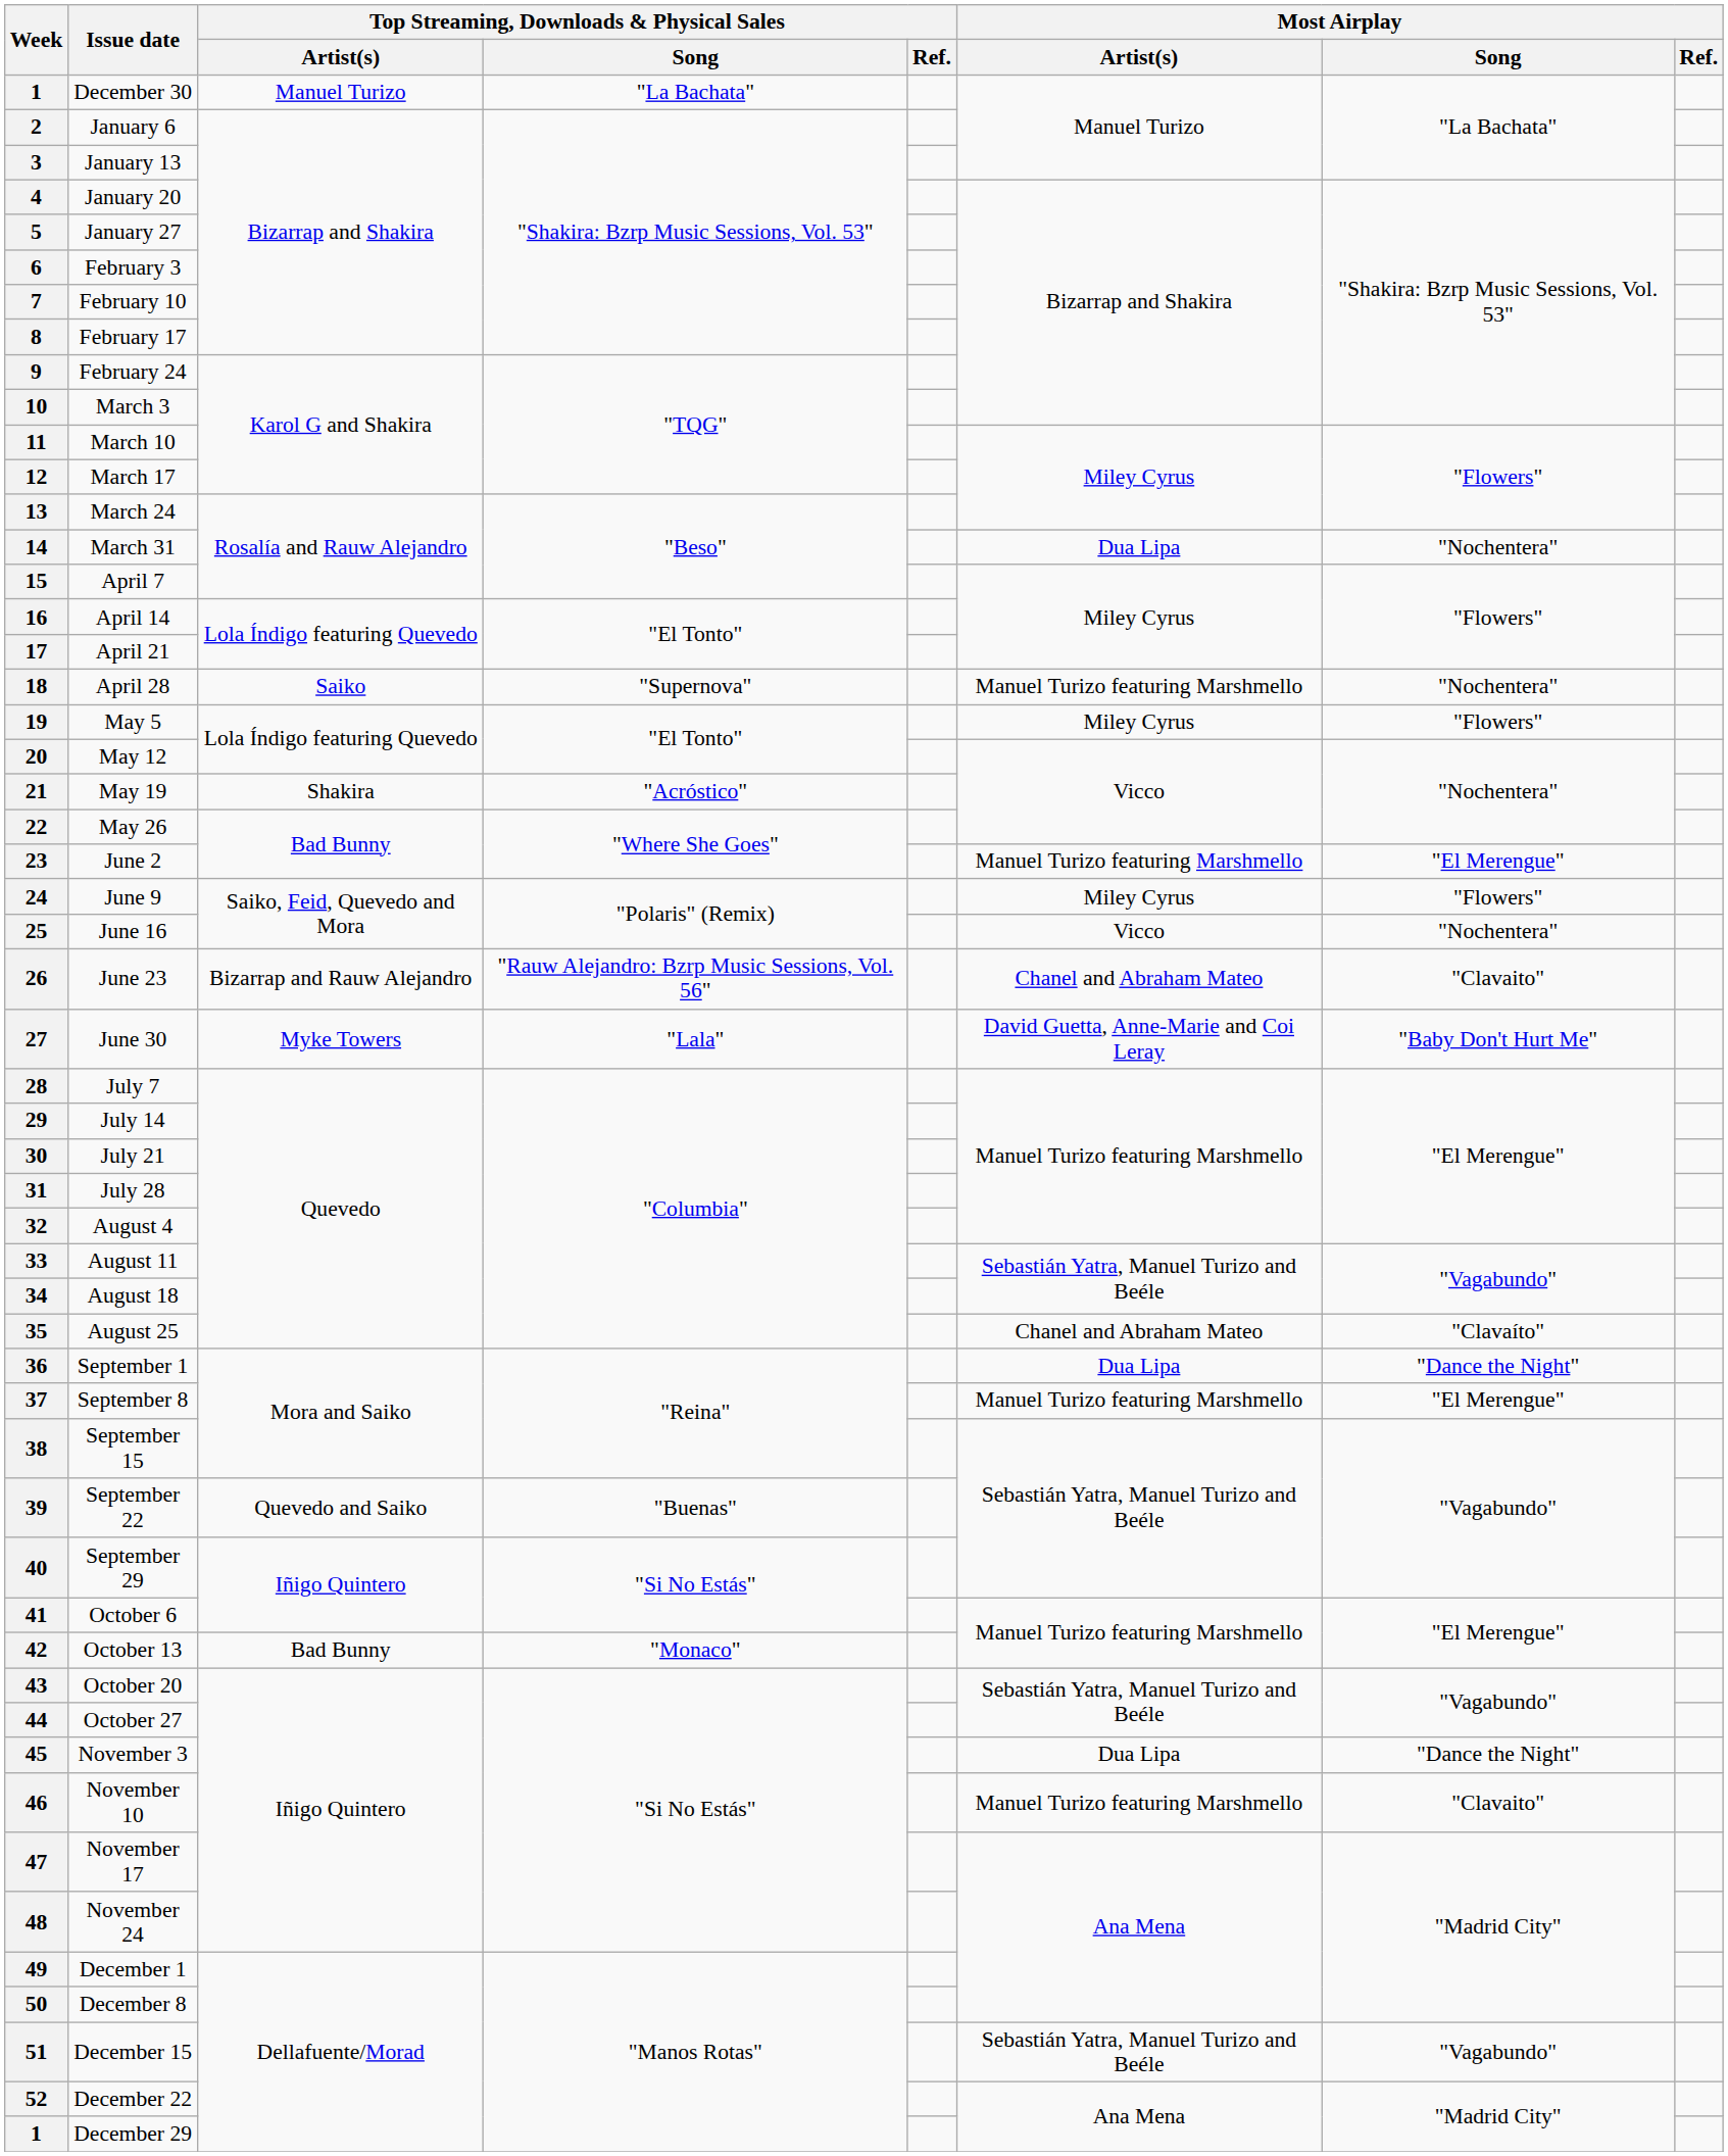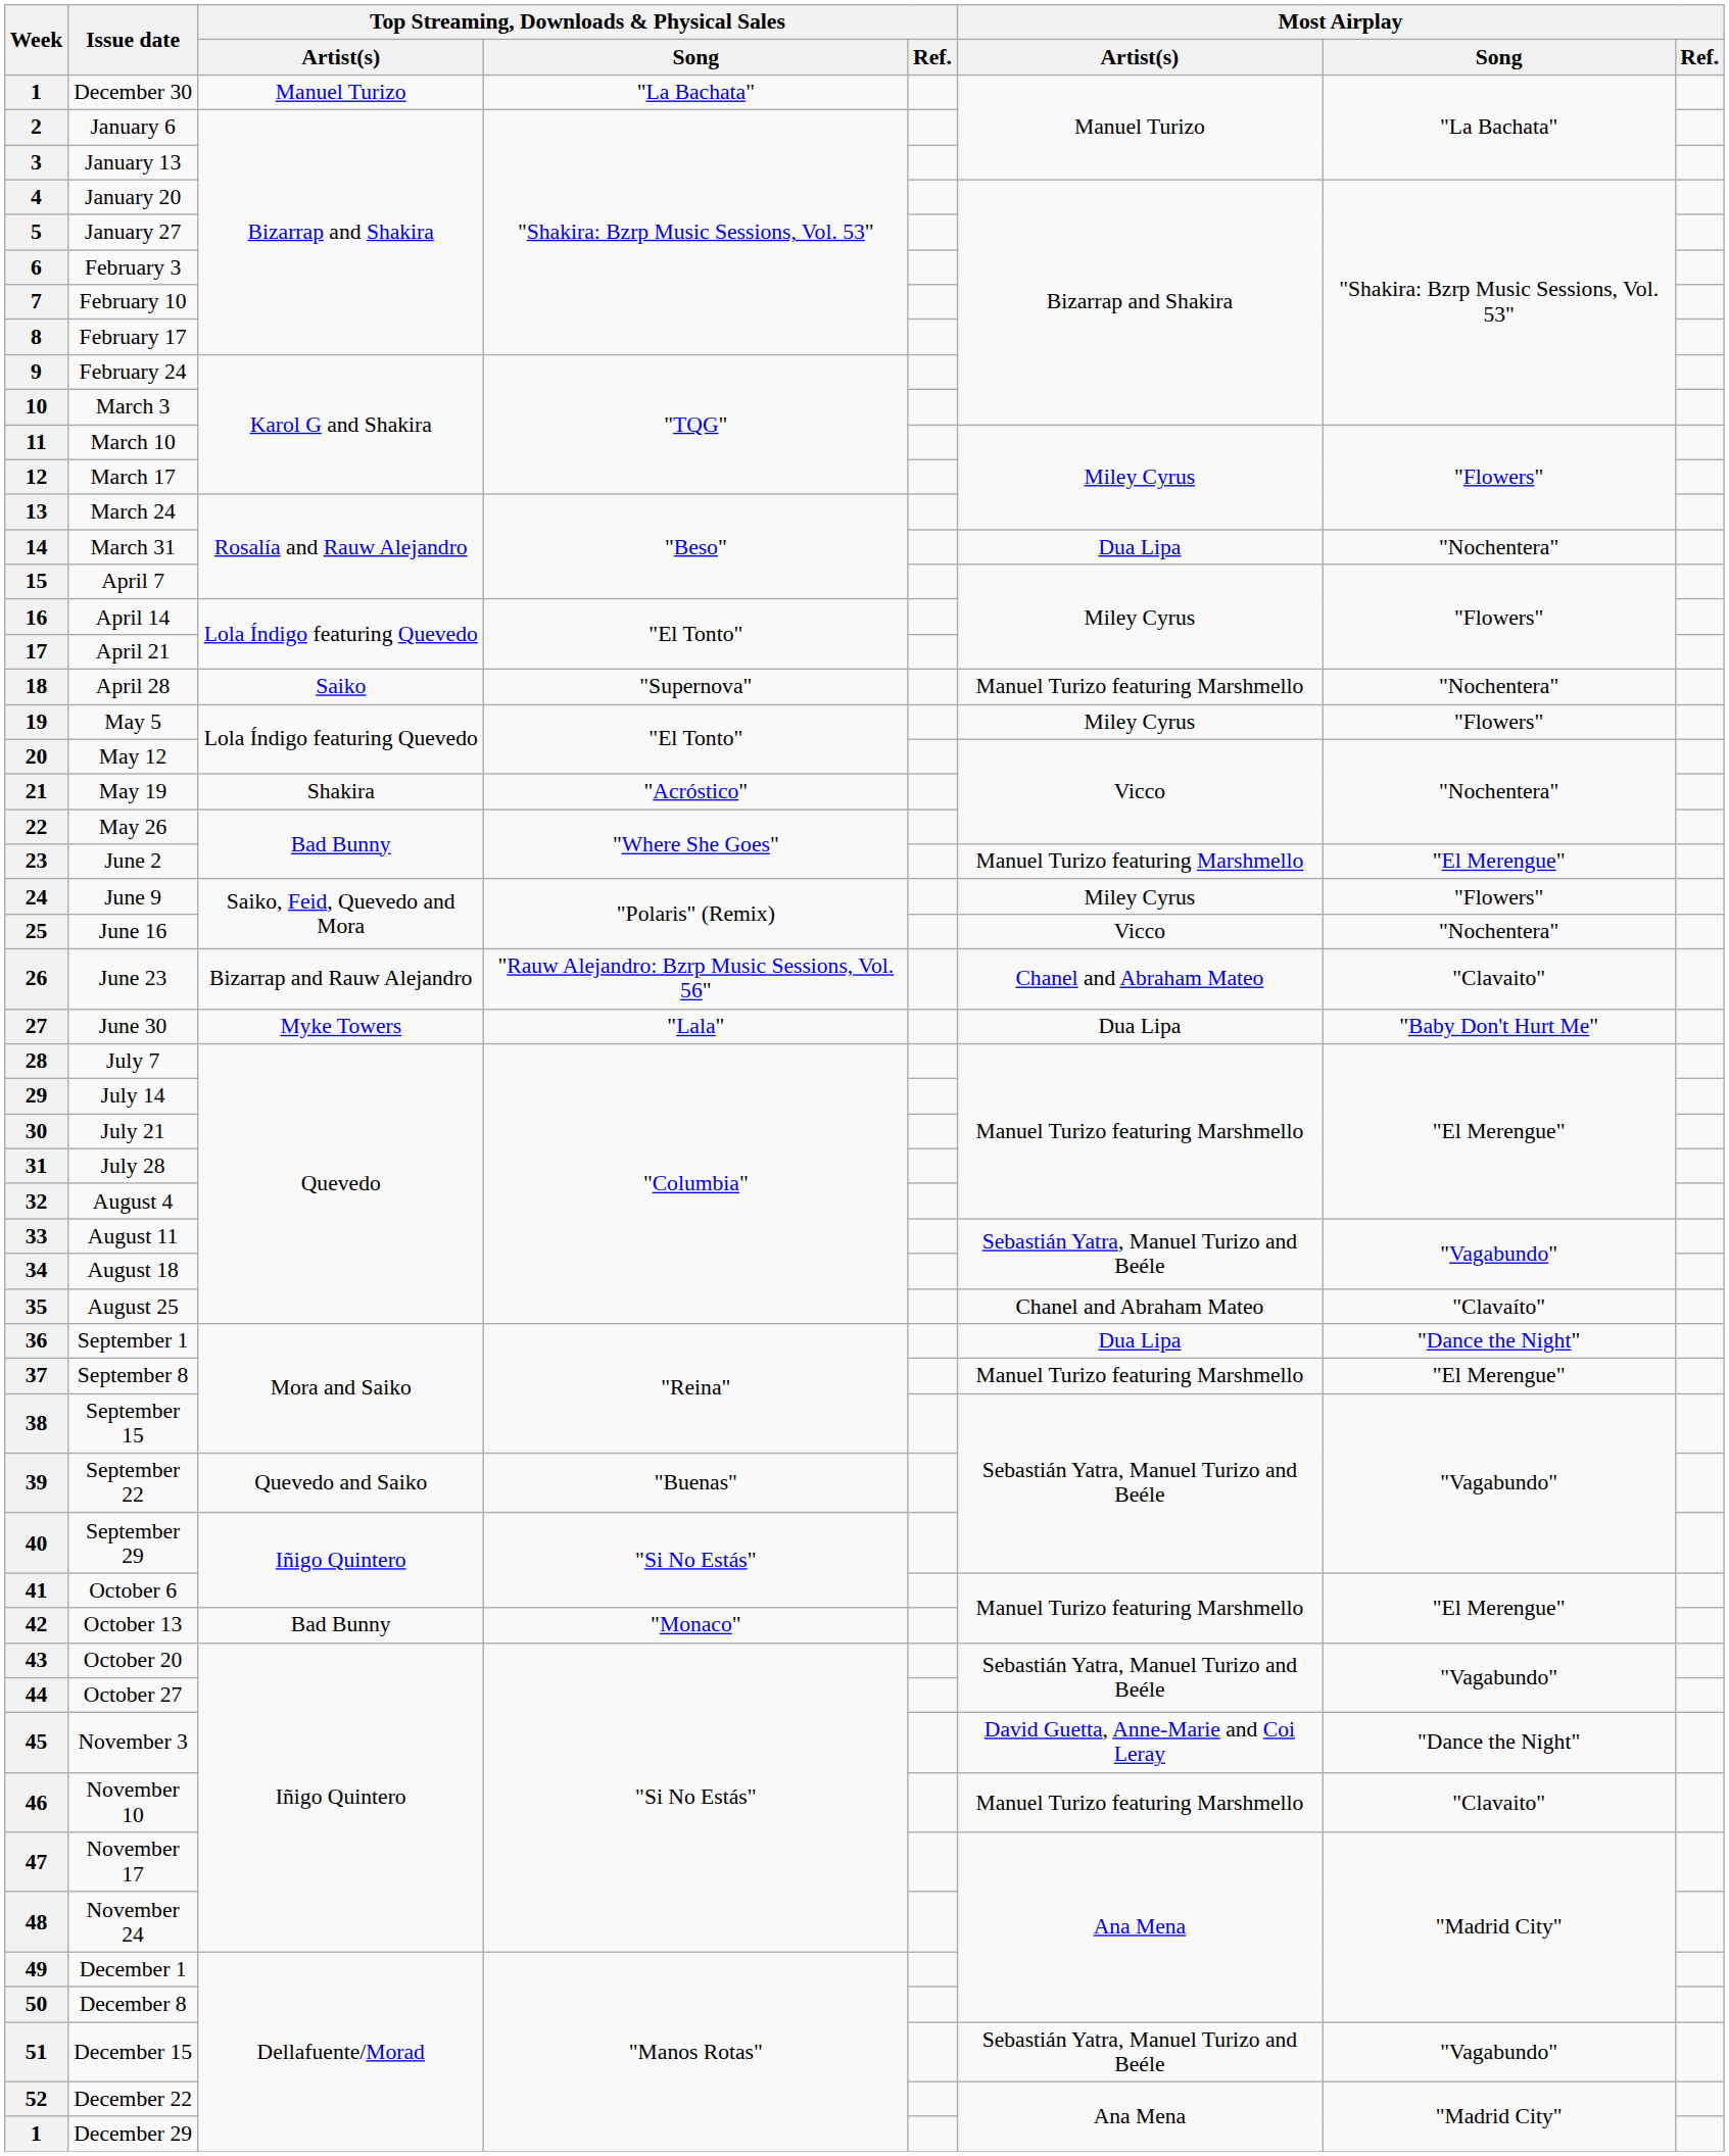27 | Most Airplay / Artist(s): David Guetta, Anne-Marie and Coi Leray -> Dua Lipa
45 | Most Airplay / Artist(s): Dua Lipa -> David Guetta, Anne-Marie and Coi Leray
